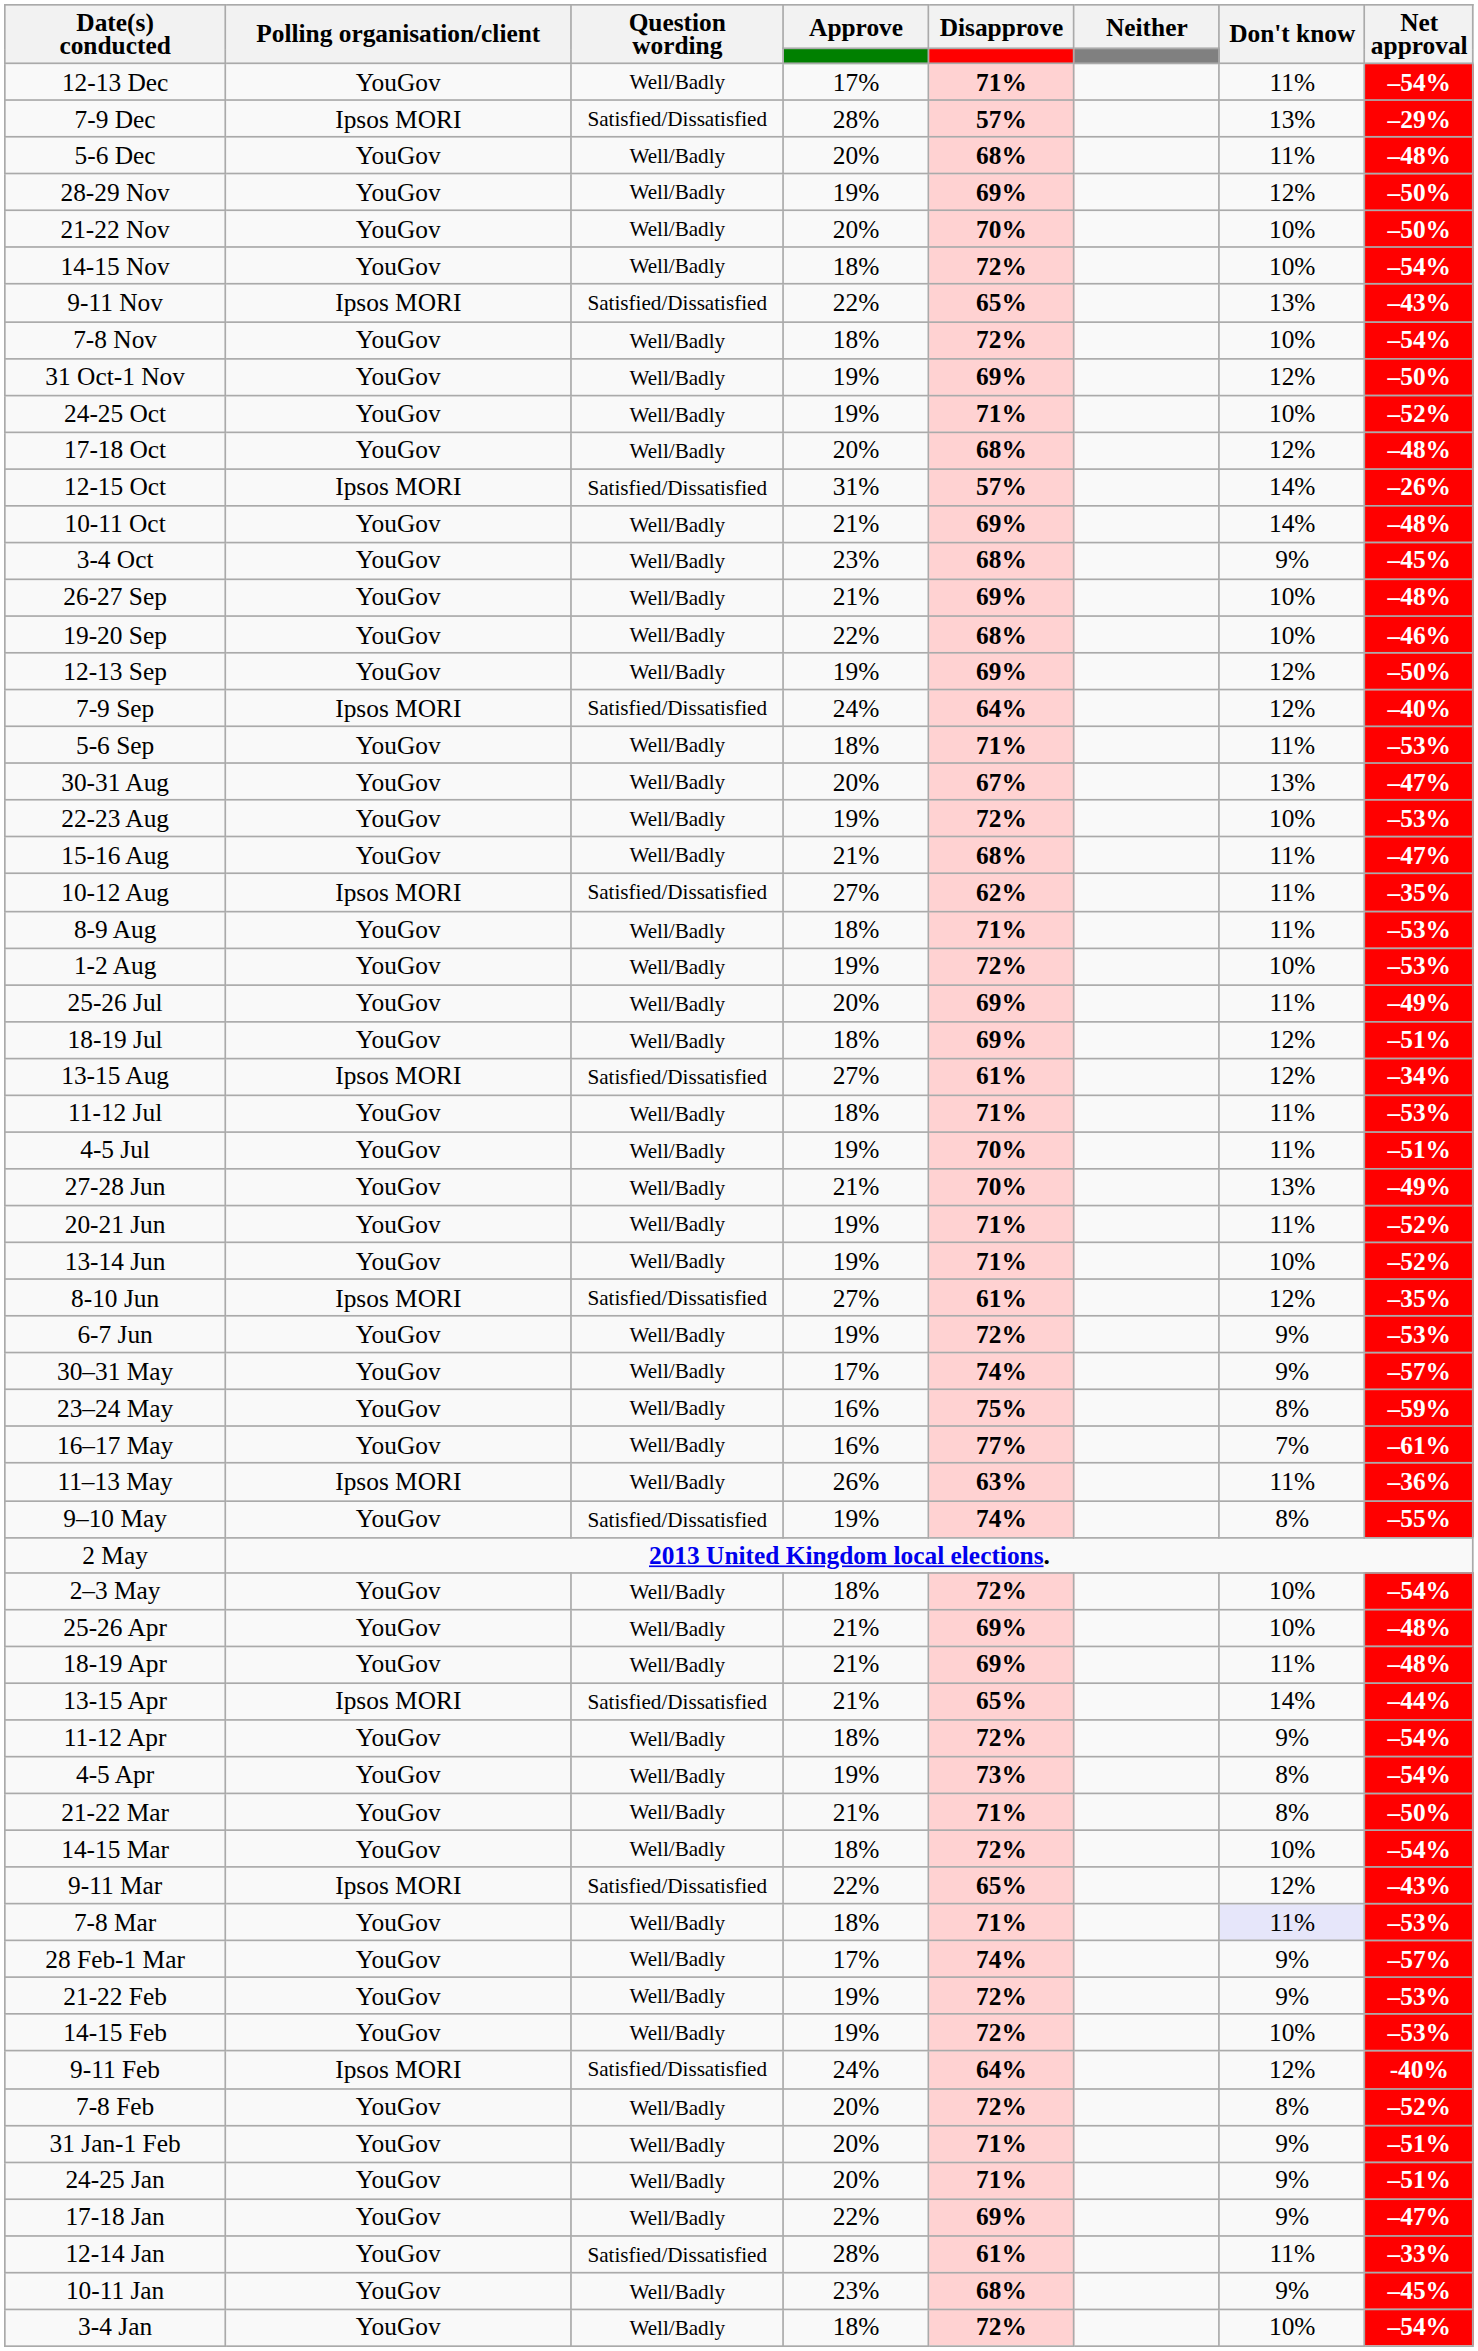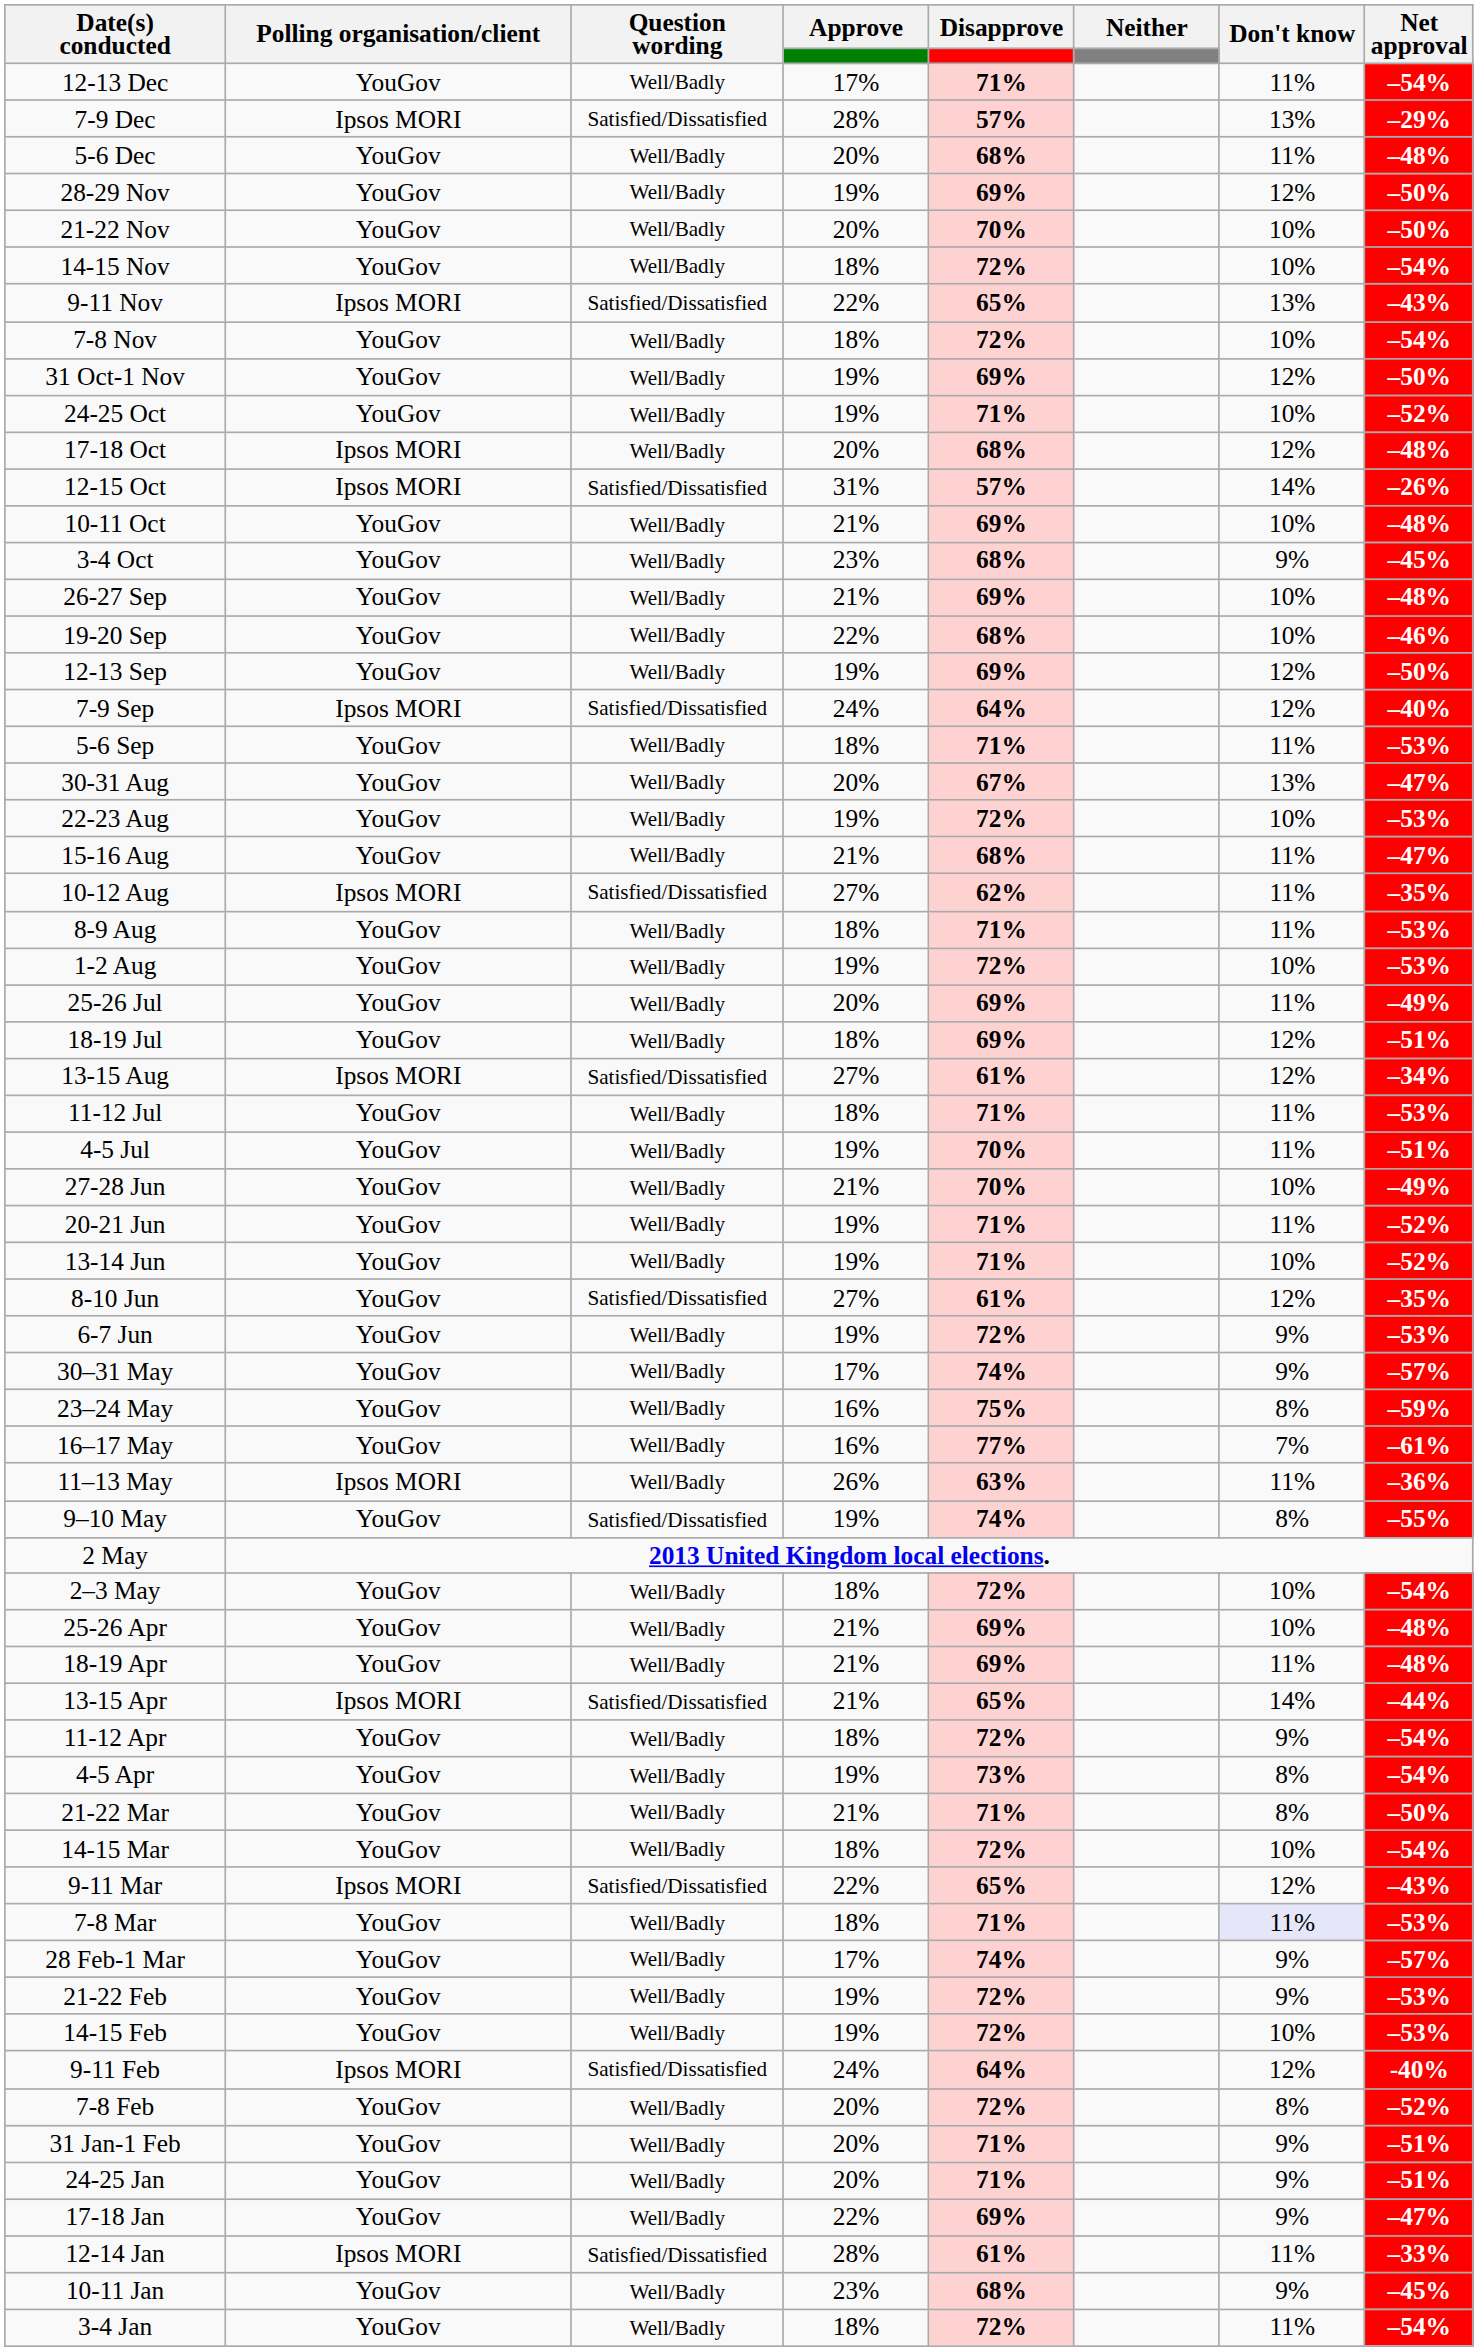17-18 Oct | Polling organisation/client: YouGov -> Ipsos MORI
10-11 Oct | Don't know: 14% -> 10%
27-28 Jun | Don't know: 13% -> 10%
8-10 Jun | Polling organisation/client: Ipsos MORI -> YouGov
12-14 Jan | Polling organisation/client: YouGov -> Ipsos MORI
3-4 Jan | Don't know: 10% -> 11%
